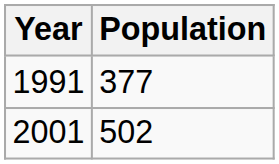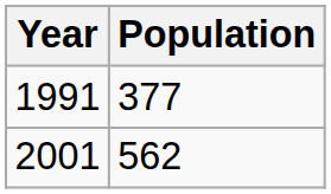2001 | Population: 502 -> 562
